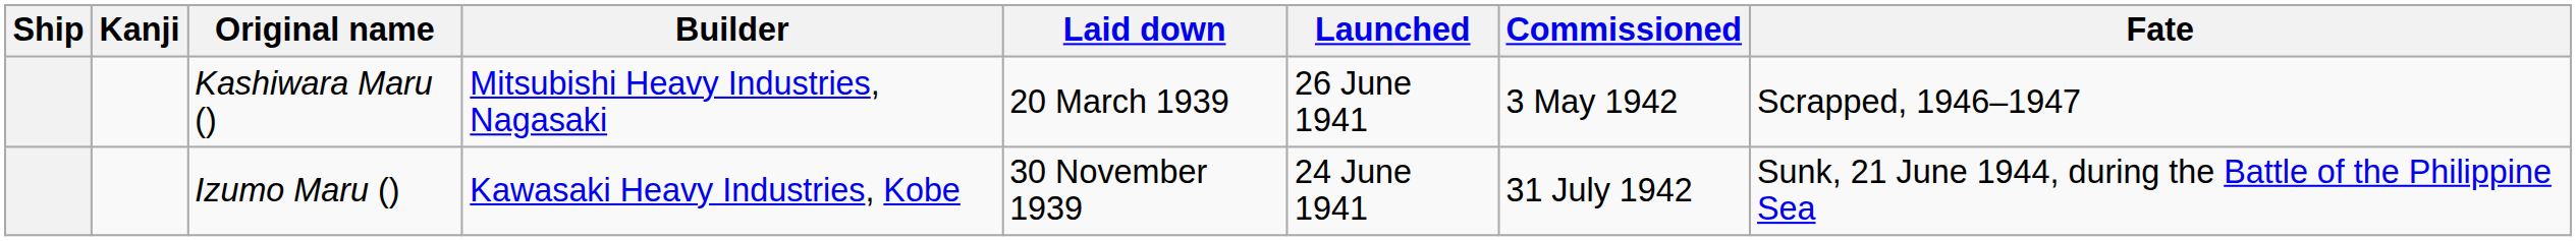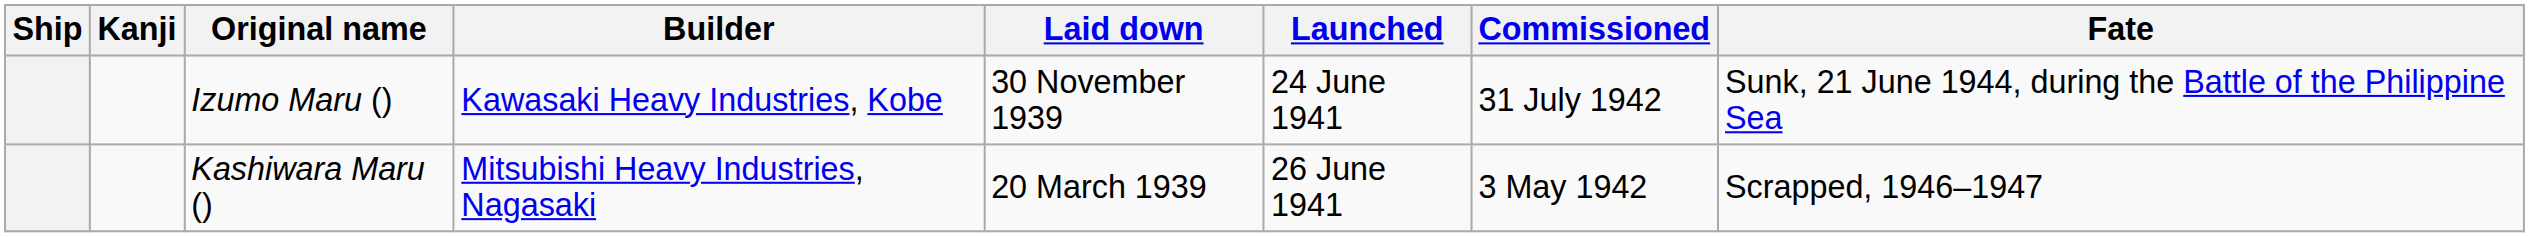rows swapped: Izumo Maru () <-> Kashiwara Maru ()
